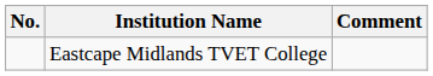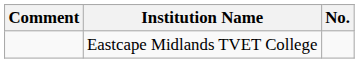columns swapped: No. <-> Comment
